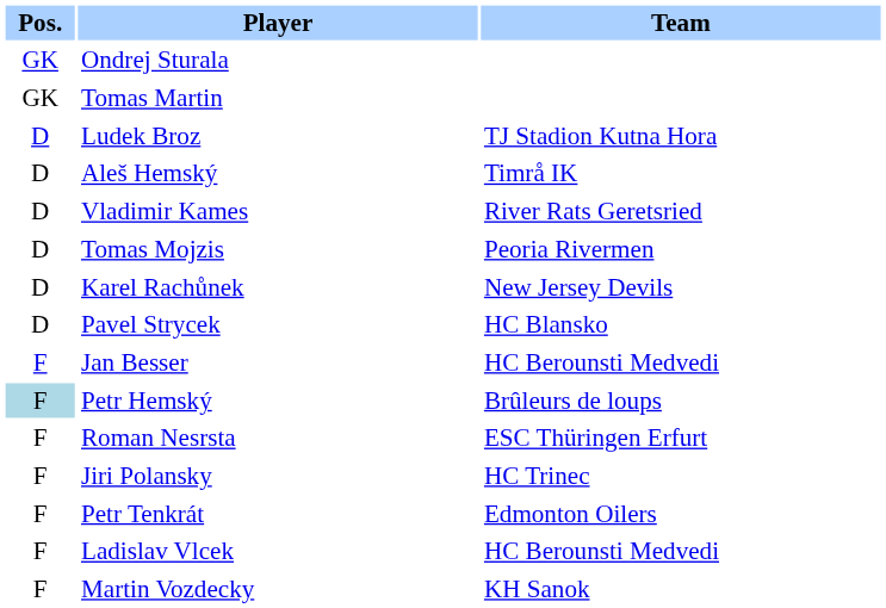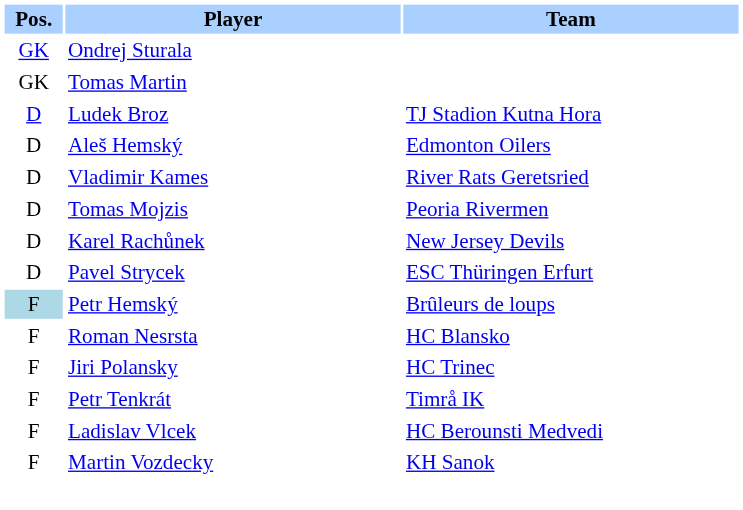Aleš Hemský | Team: Timrå IK -> Edmonton Oilers
Pavel Strycek | Team: HC Blansko -> ESC Thüringen Erfurt
- row: F | Jan Besser | HC Berounsti Medvedi
Roman Nesrsta | Team: ESC Thüringen Erfurt -> HC Blansko
Petr Tenkrát | Team: Edmonton Oilers -> Timrå IK
